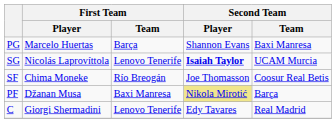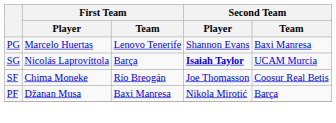PG | First Team / Team: Barça -> Lenovo Tenerife
SG | First Team / Team: Lenovo Tenerife -> Barça
PF | Second Team / Player: khaki background -> no background
- row: C | Giorgi Shermadini | Lenovo Tenerife | Edy Tavares | Real Madrid
